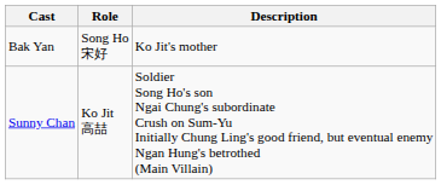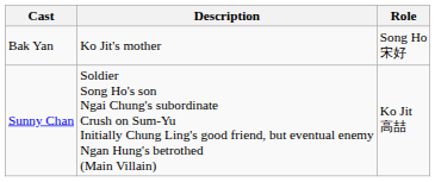columns swapped: Role <-> Description
